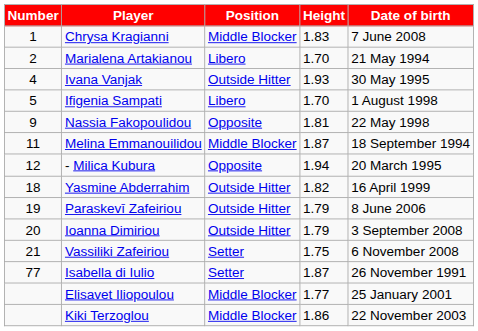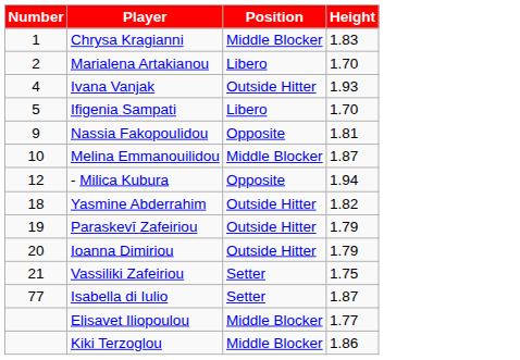- column: Date of birth | 7 June 2008 | 21 May 1994 | 30 May 1995 | 1 August 1998 | 22 May 1998 | 18 September 1994 | 20 March 1995 | 16 April 1999 | 8 June 2006 | 3 September 2008 | 6 November 2008 | 26 November 1991 | 25 January 2001 | 22 November 2003
Melina Emmanouilidou | Number: 11 -> 10
